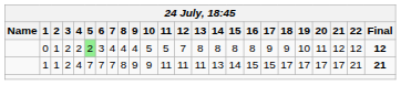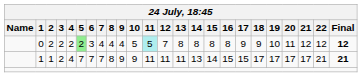0 | 2: 1 -> 2
0 | 11: no background -> paleturquoise background
